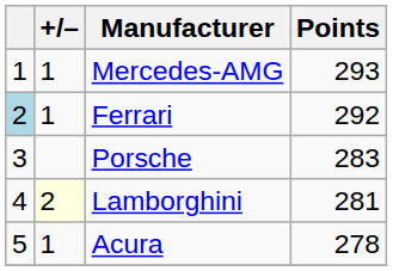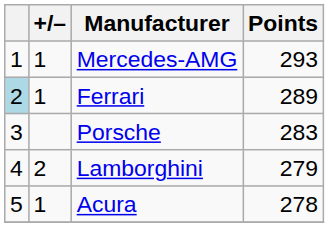Ferrari | Points: 292 -> 289
Lamborghini | +/–: lightyellow background -> no background
Lamborghini | Points: 281 -> 279
